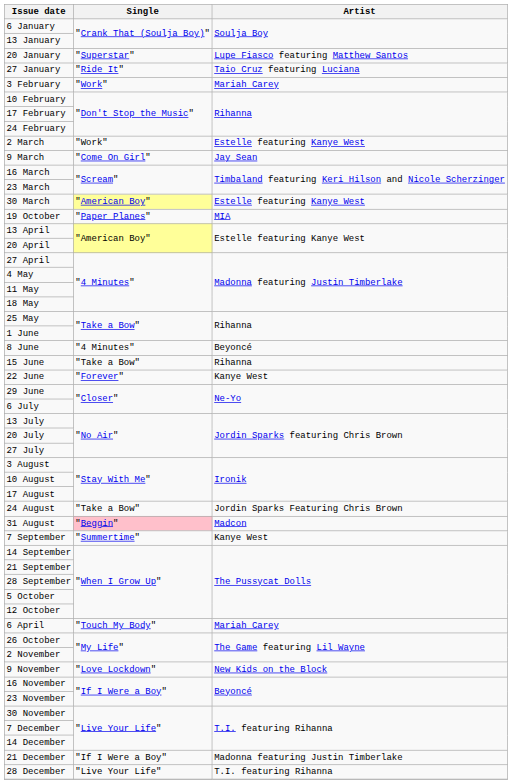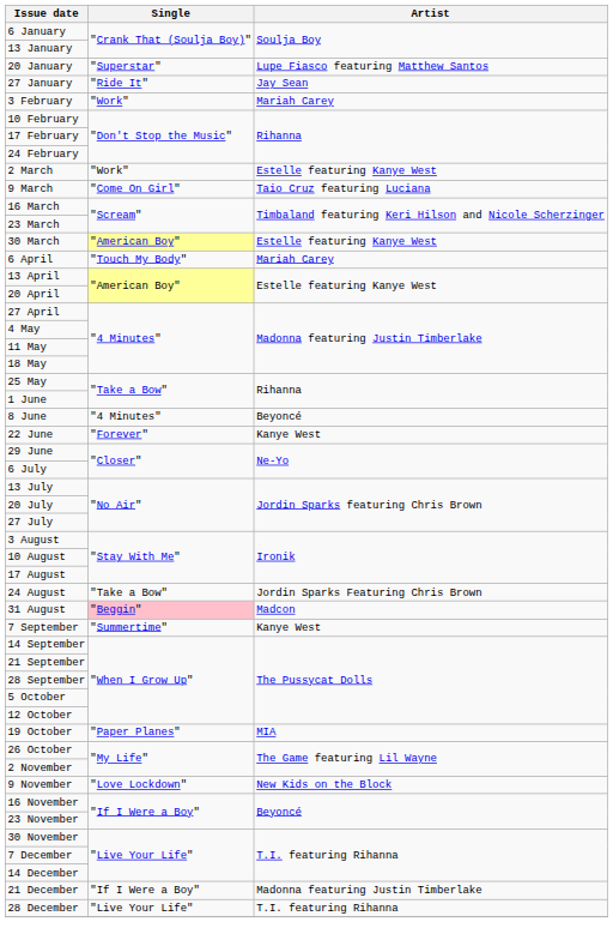27 January | Artist: Taio Cruz featuring Luciana -> Jay Sean
9 March | Artist: Jay Sean -> Taio Cruz featuring Luciana
rows swapped: 6 April <-> 19 October
- row: 15 June | "Take a Bow" | Rihanna
